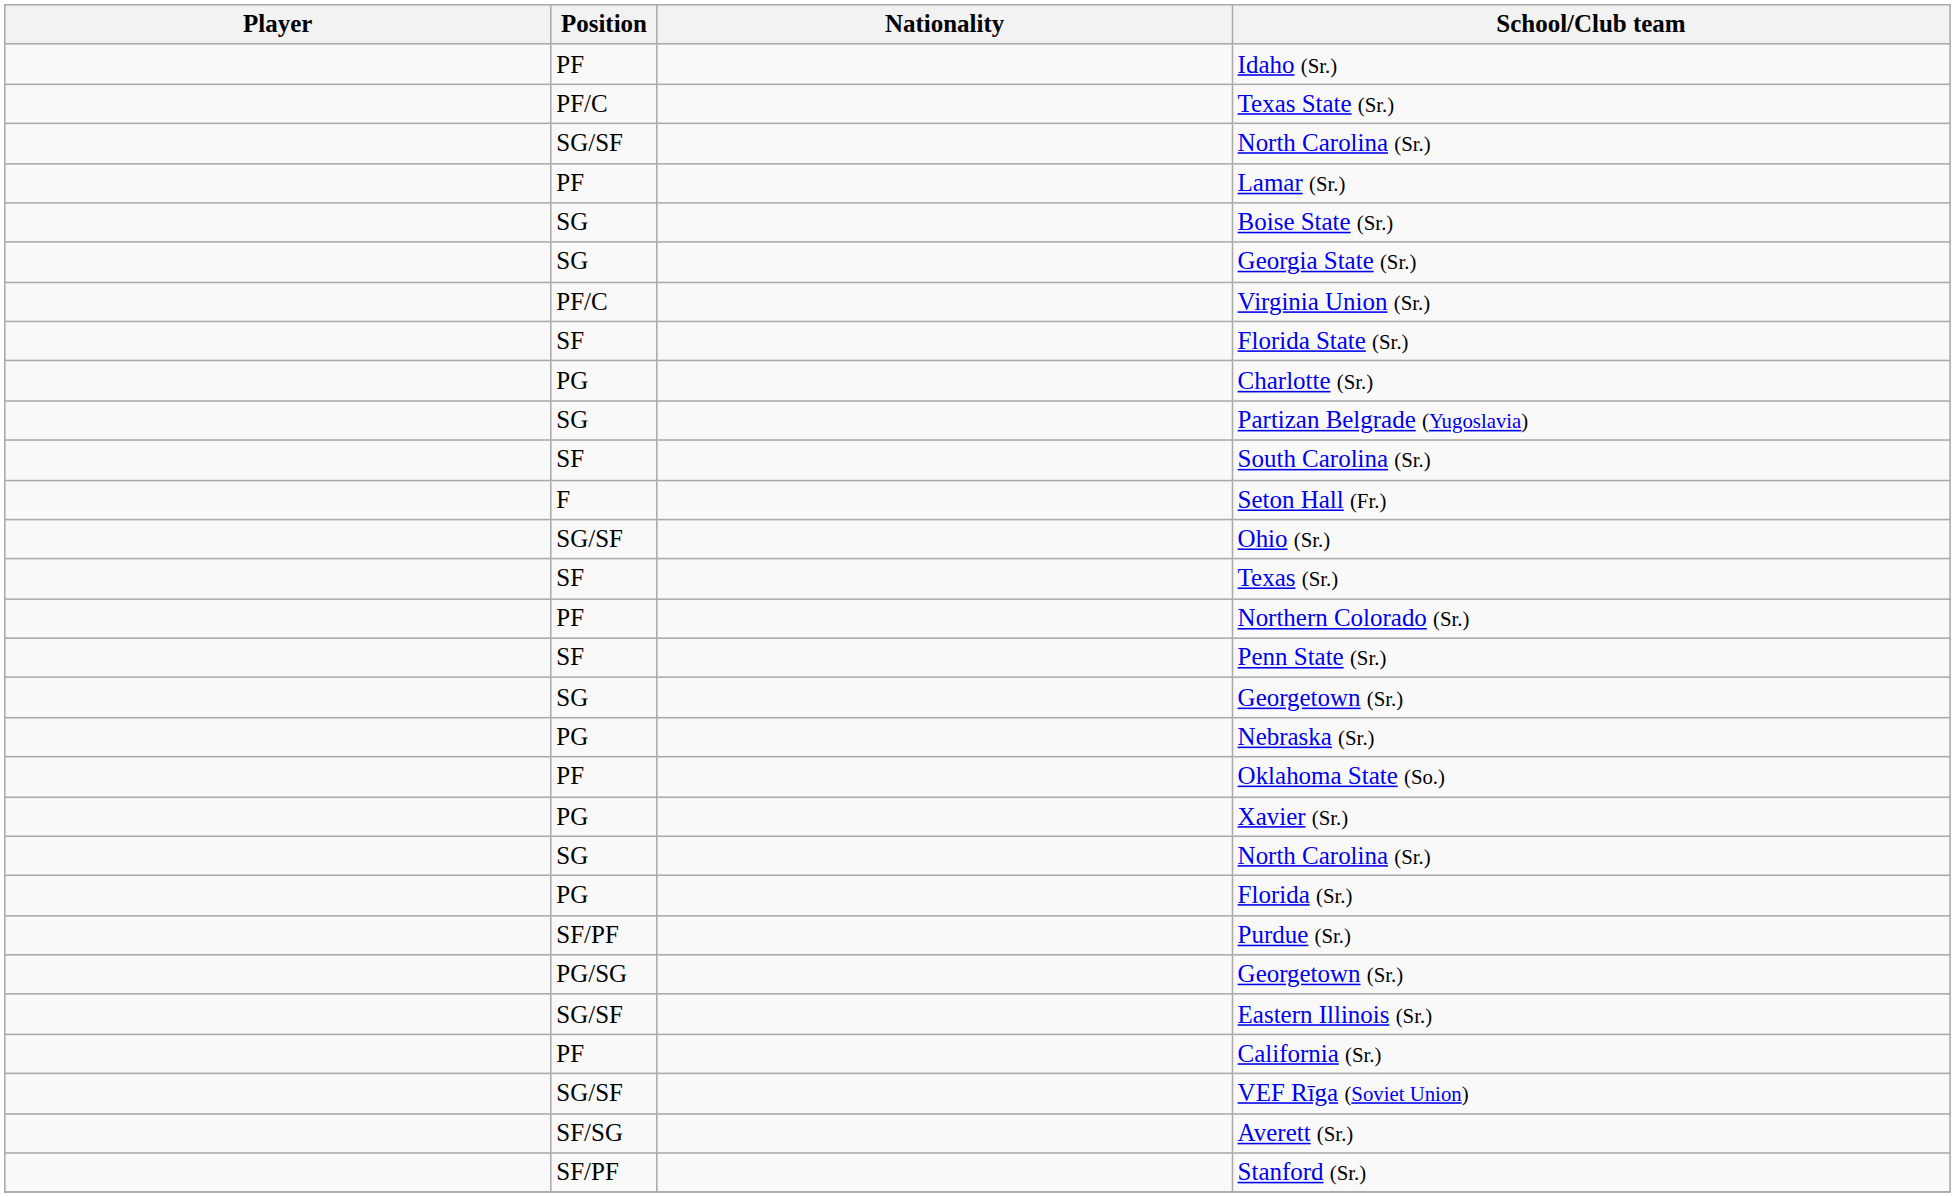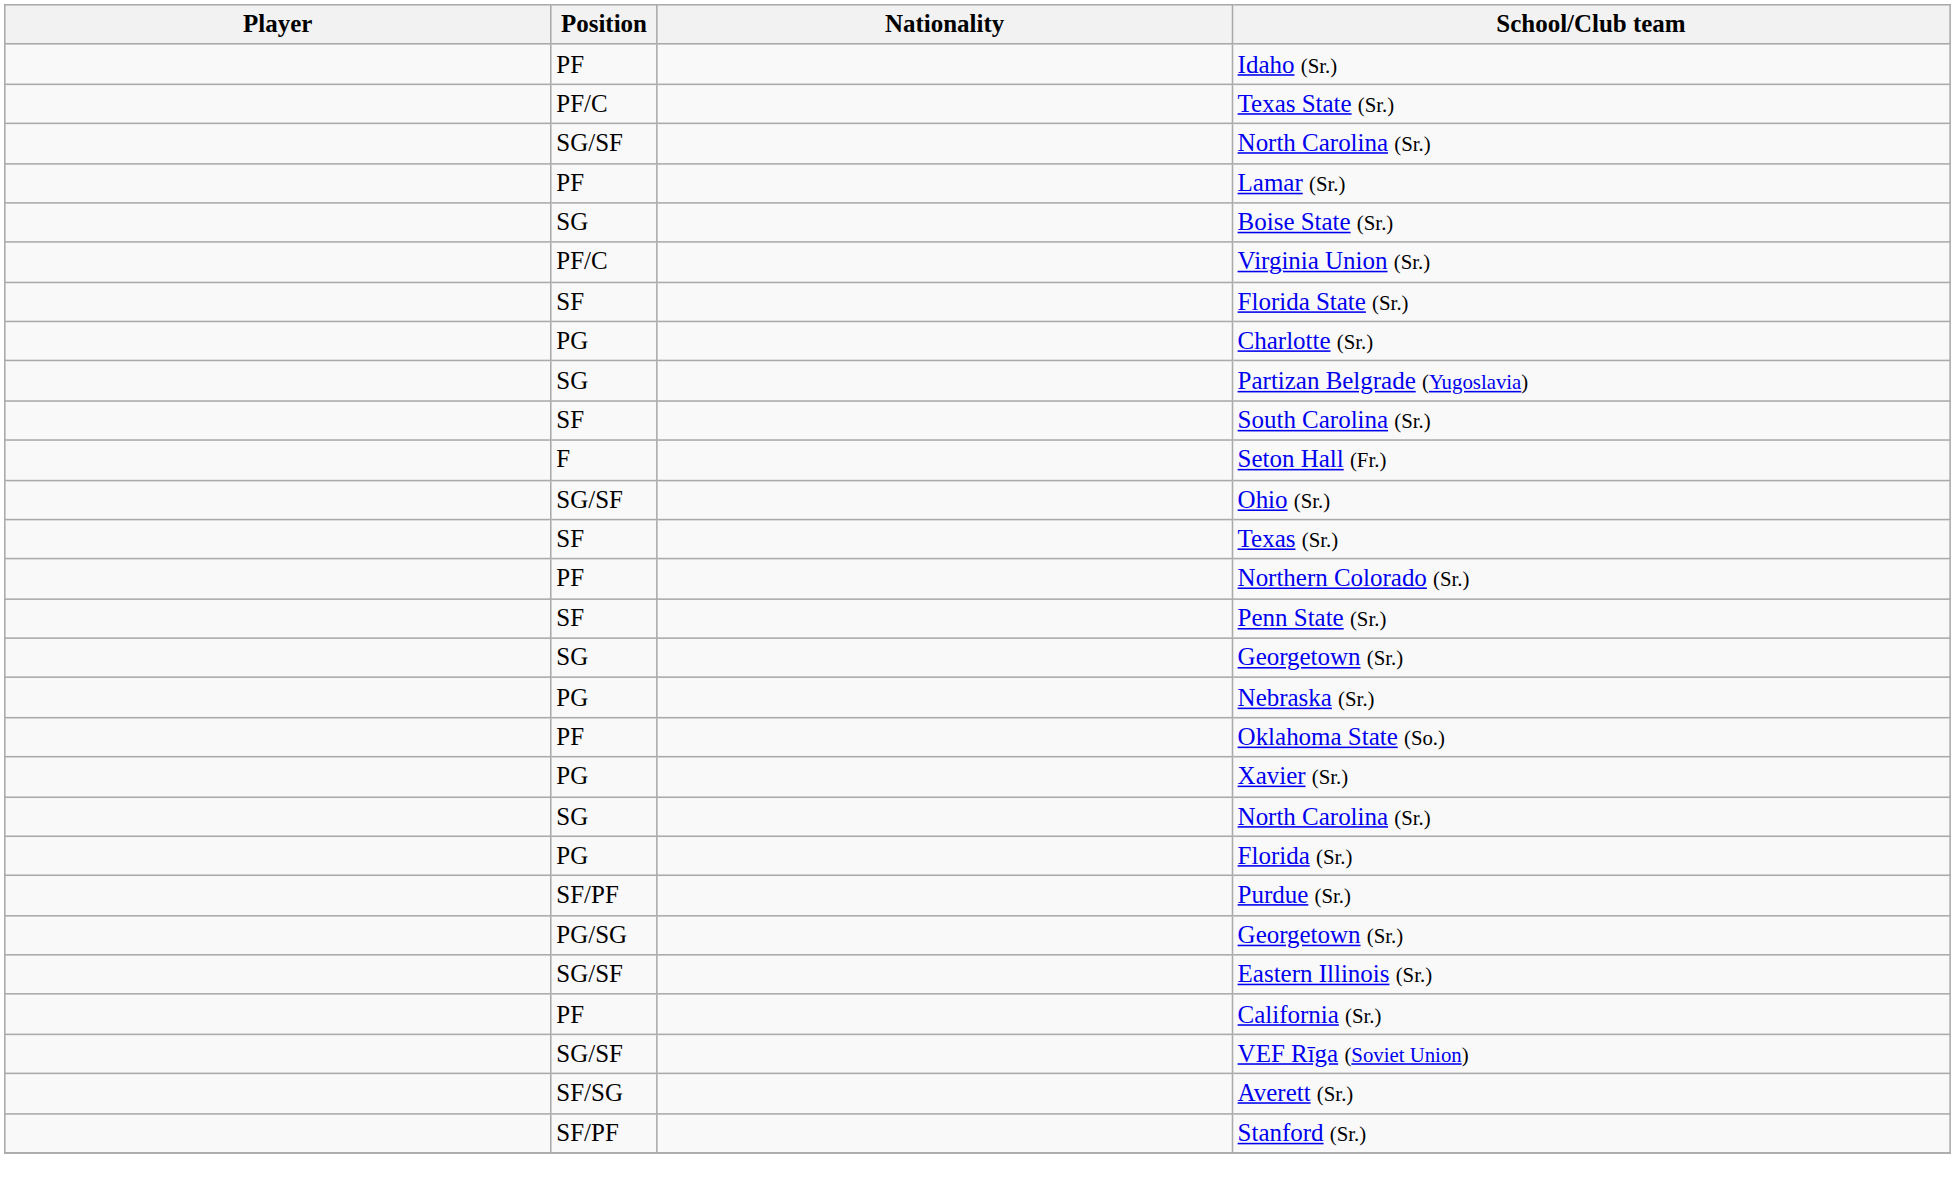- row: SG | Georgia State (Sr.)
